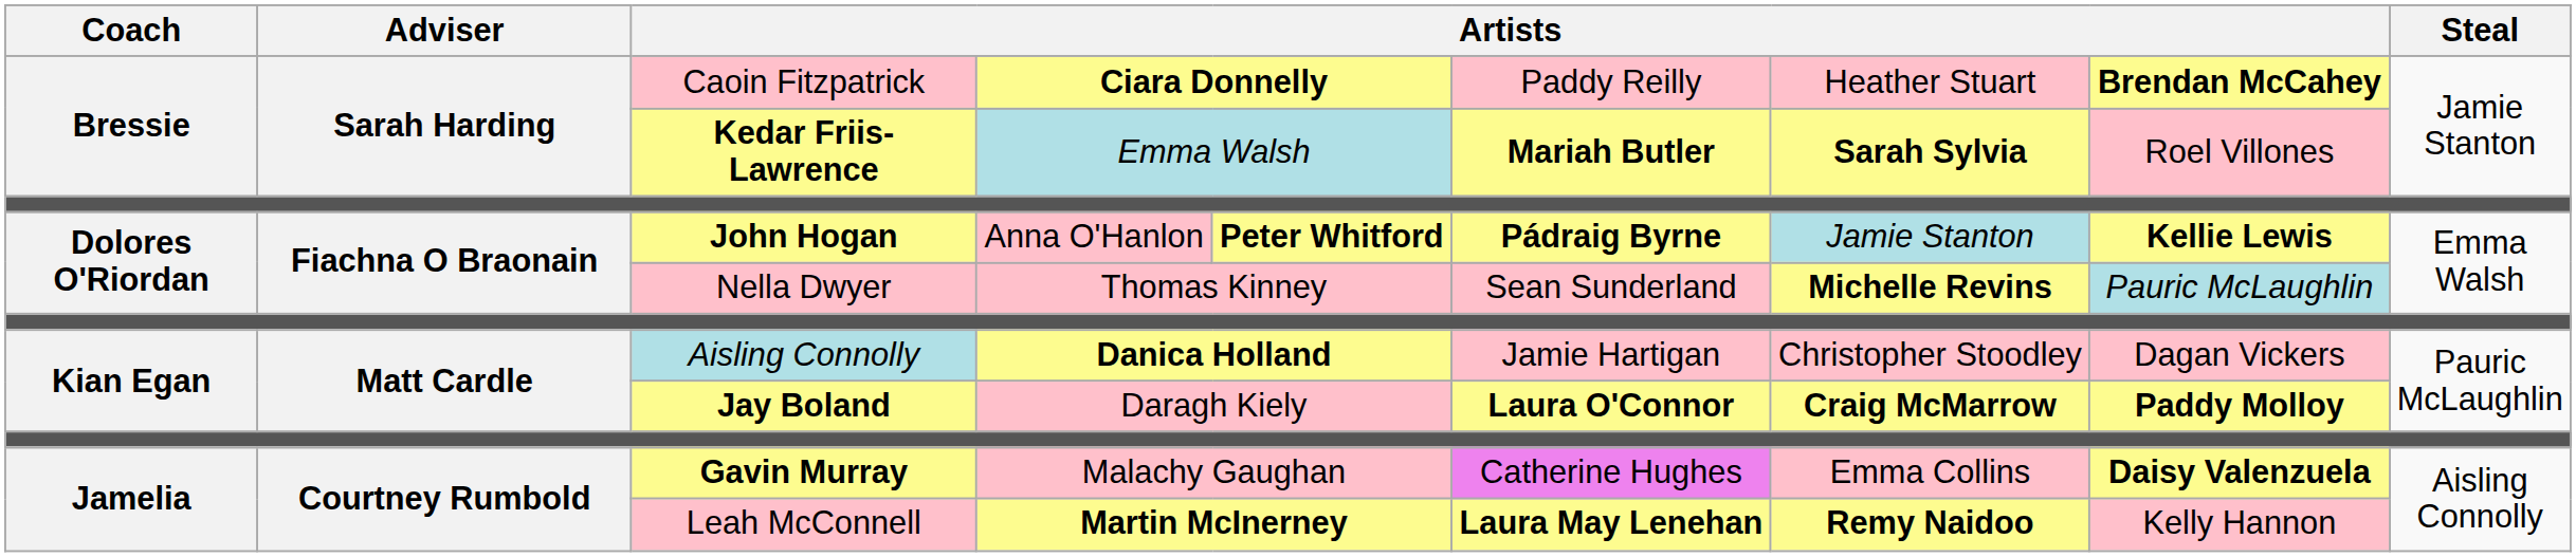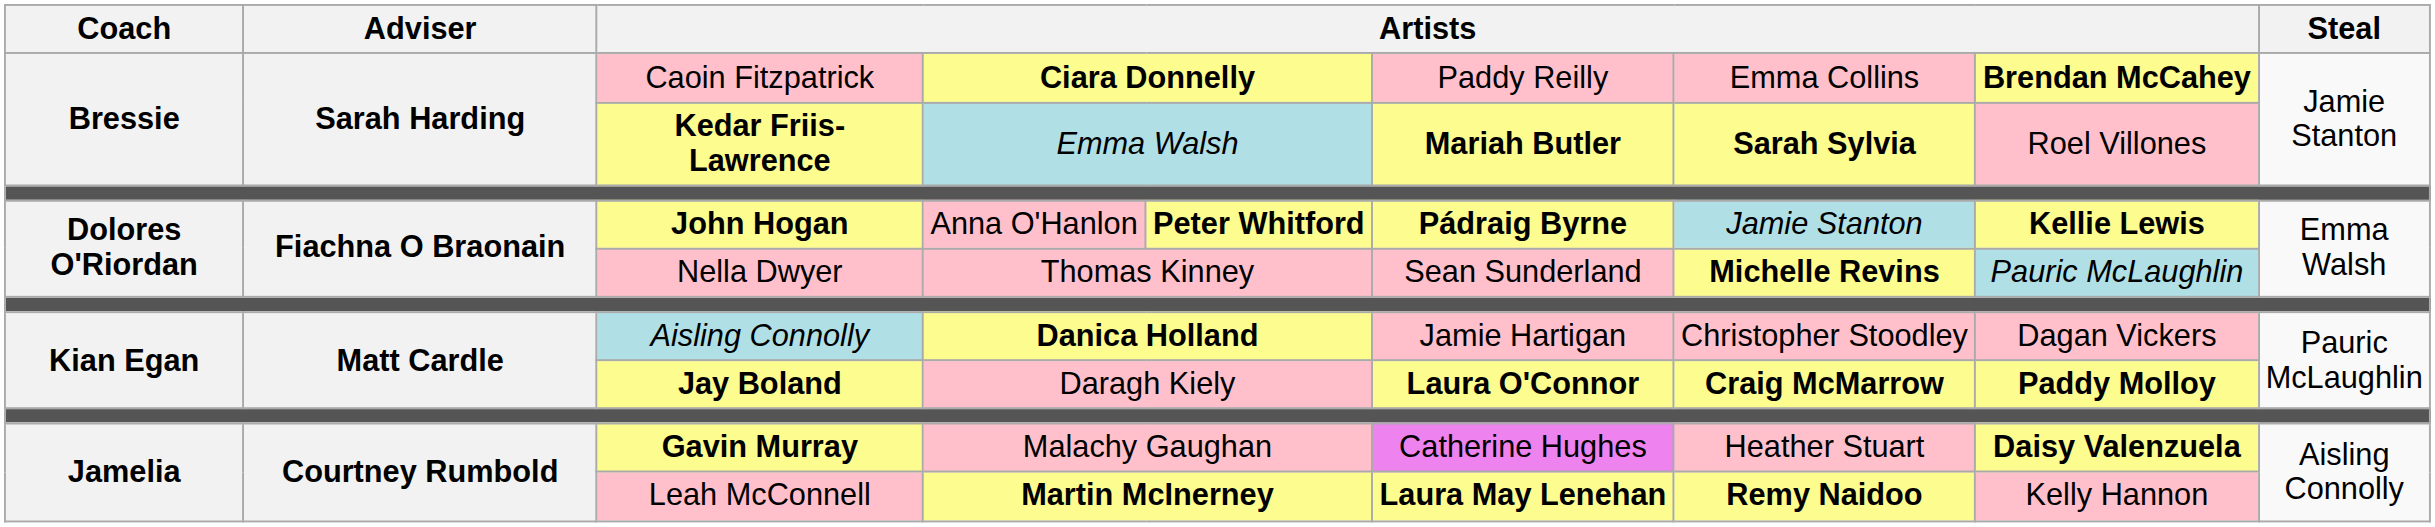Caoin Fitzpatrick | column 7: Heather Stuart -> Emma Collins
Gavin Murray | column 7: Emma Collins -> Heather Stuart
